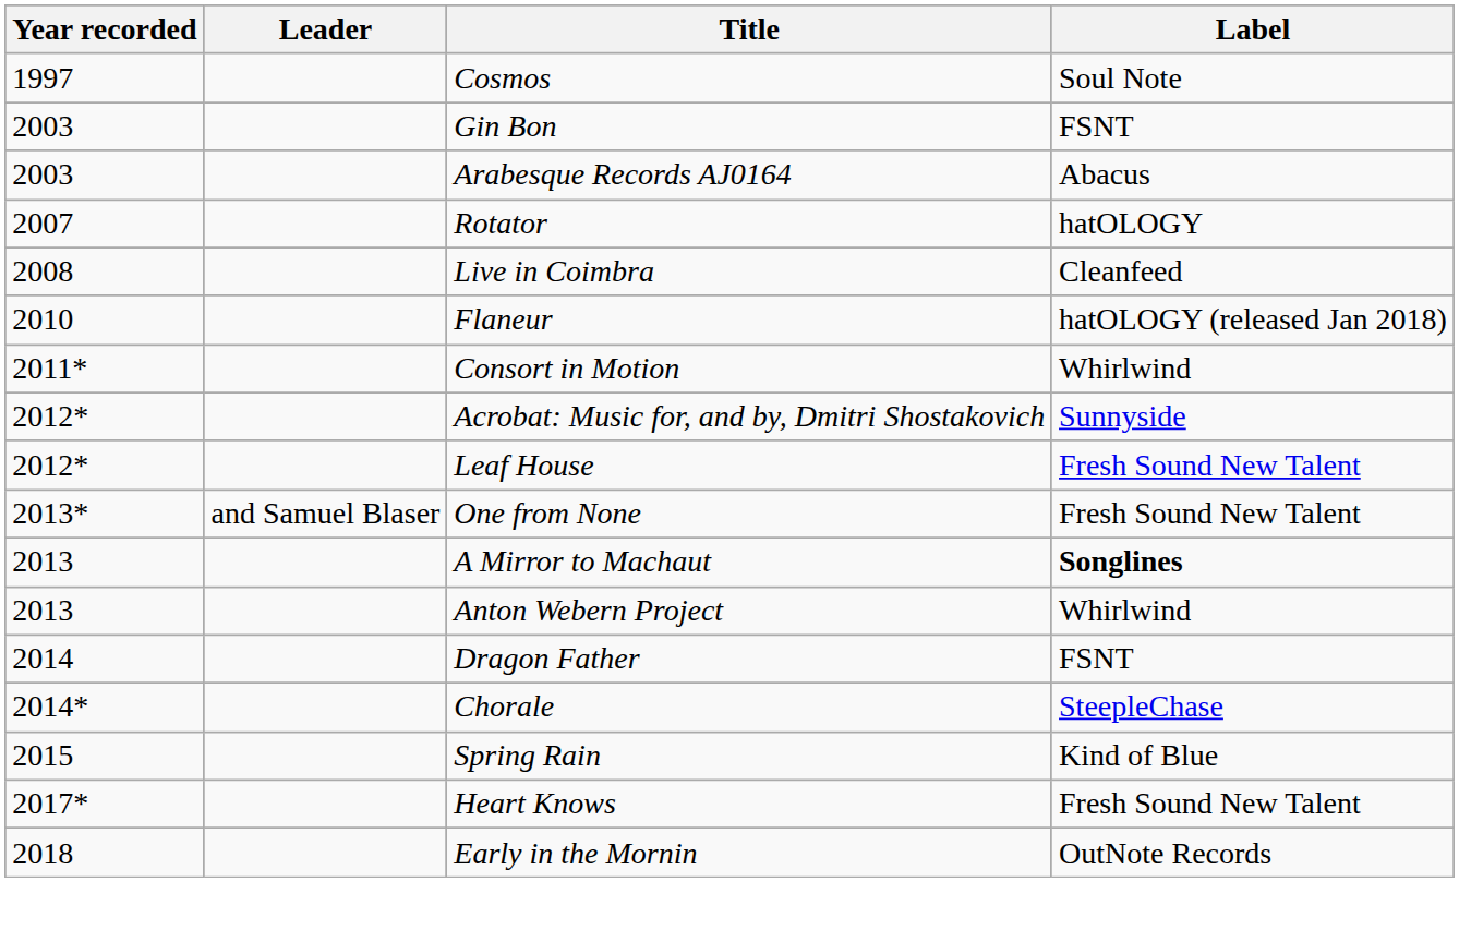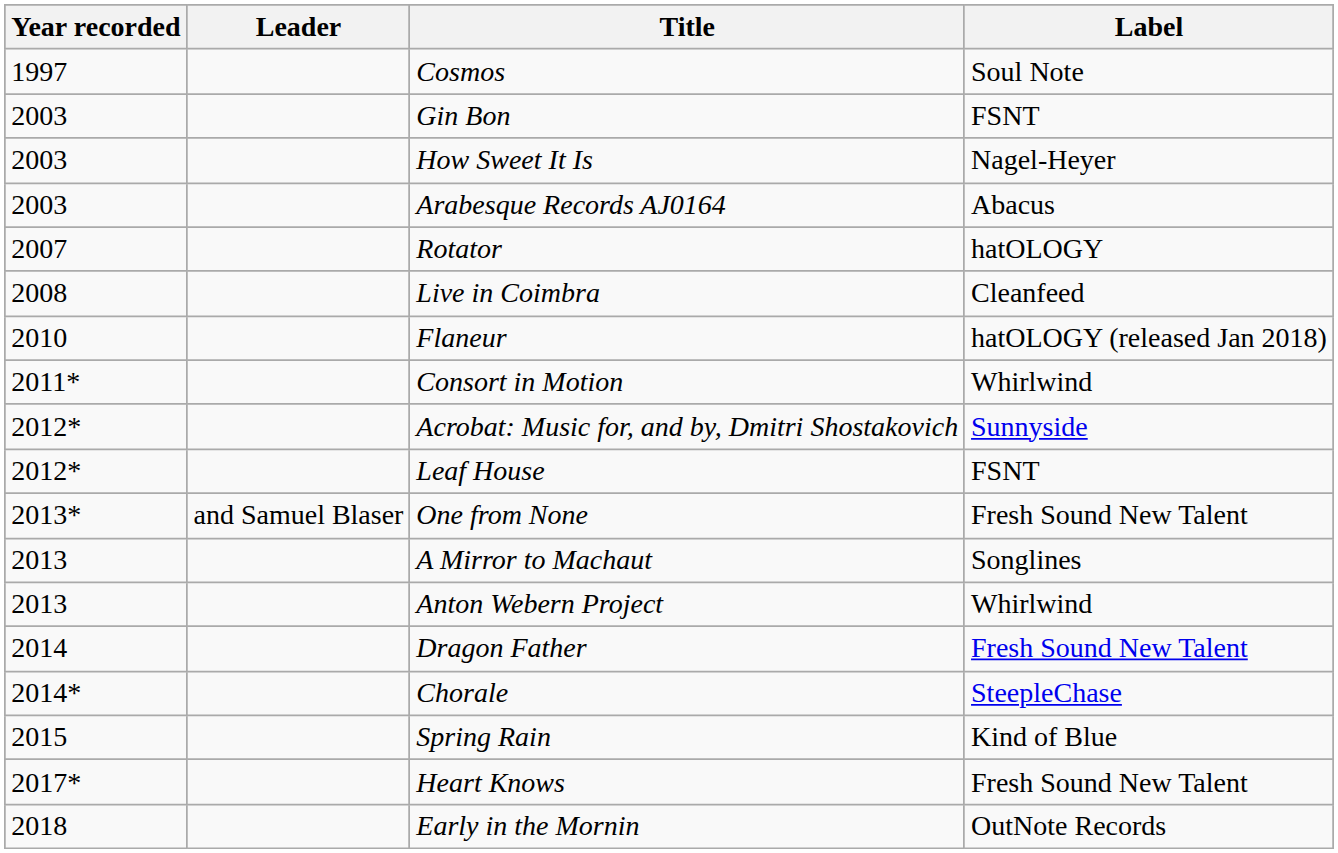+ row: 2003 | How Sweet It Is | Nagel-Heyer
Leaf House | Label: Fresh Sound New Talent -> FSNT
A Mirror to Machaut | Label: bold -> normal
Dragon Father | Label: FSNT -> Fresh Sound New Talent
